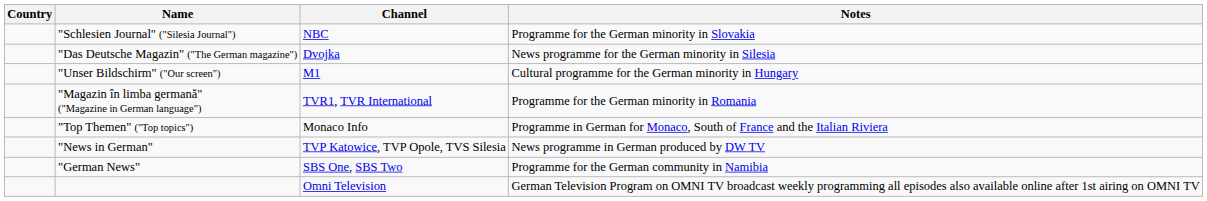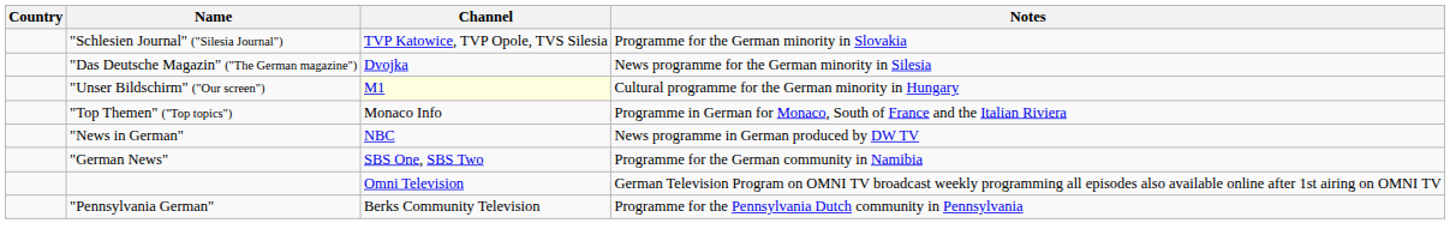"Schlesien Journal" ("Silesia Journal") | Channel: NBC -> TVP Katowice, TVP Opole, TVS Silesia
"Unser Bildschirm" ("Our screen") | Channel: no background -> lightyellow background
- row: "Magazin în limba germană" ("Magazine in German language") | TVR1, TVR International | Programme for the German minority in Romania
"News in German" | Channel: TVP Katowice, TVP Opole, TVS Silesia -> NBC
+ row: "Pennsylvania German" | Berks Community Television | Programme for the Pennsylvania Dutch community in Pennsylvania
